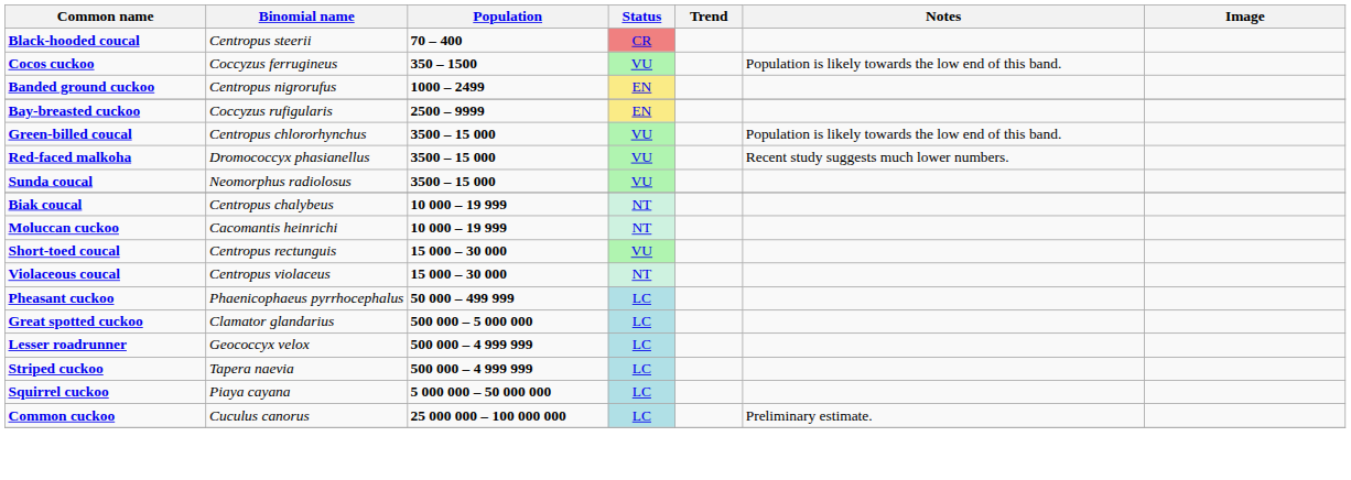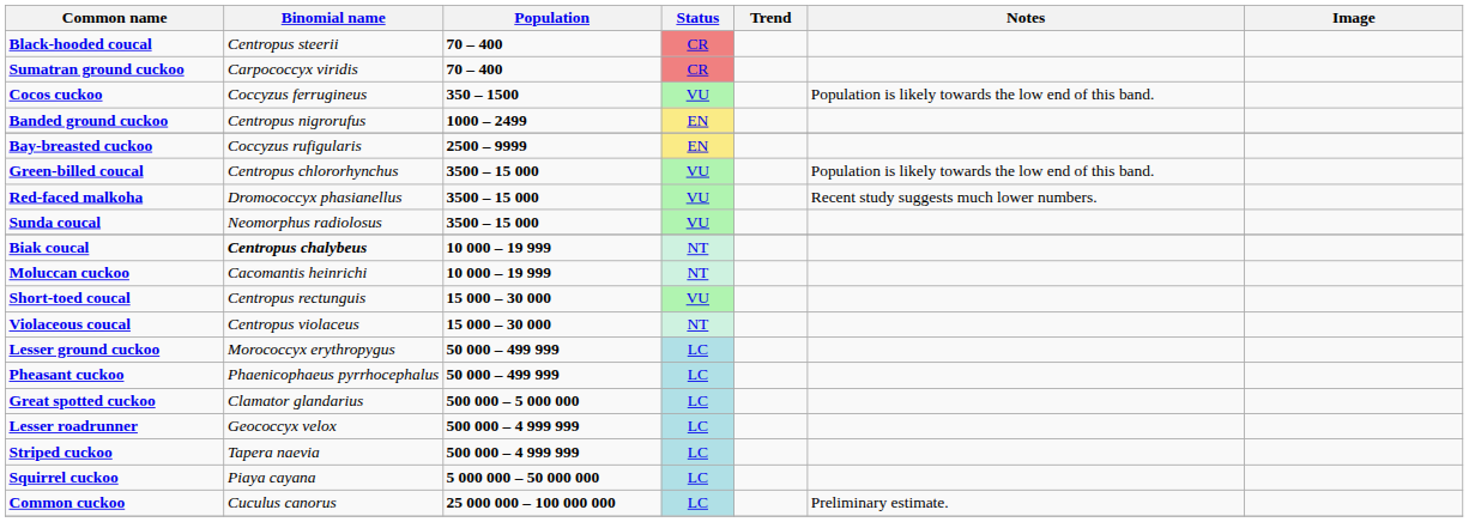+ row: Sumatran ground cuckoo | Carpococcyx viridis | 70 – 400 | CR
Biak coucal | Binomial name: normal -> bold
+ row: Lesser ground cuckoo | Morococcyx erythropygus | 50 000 – 499 999 | LC
